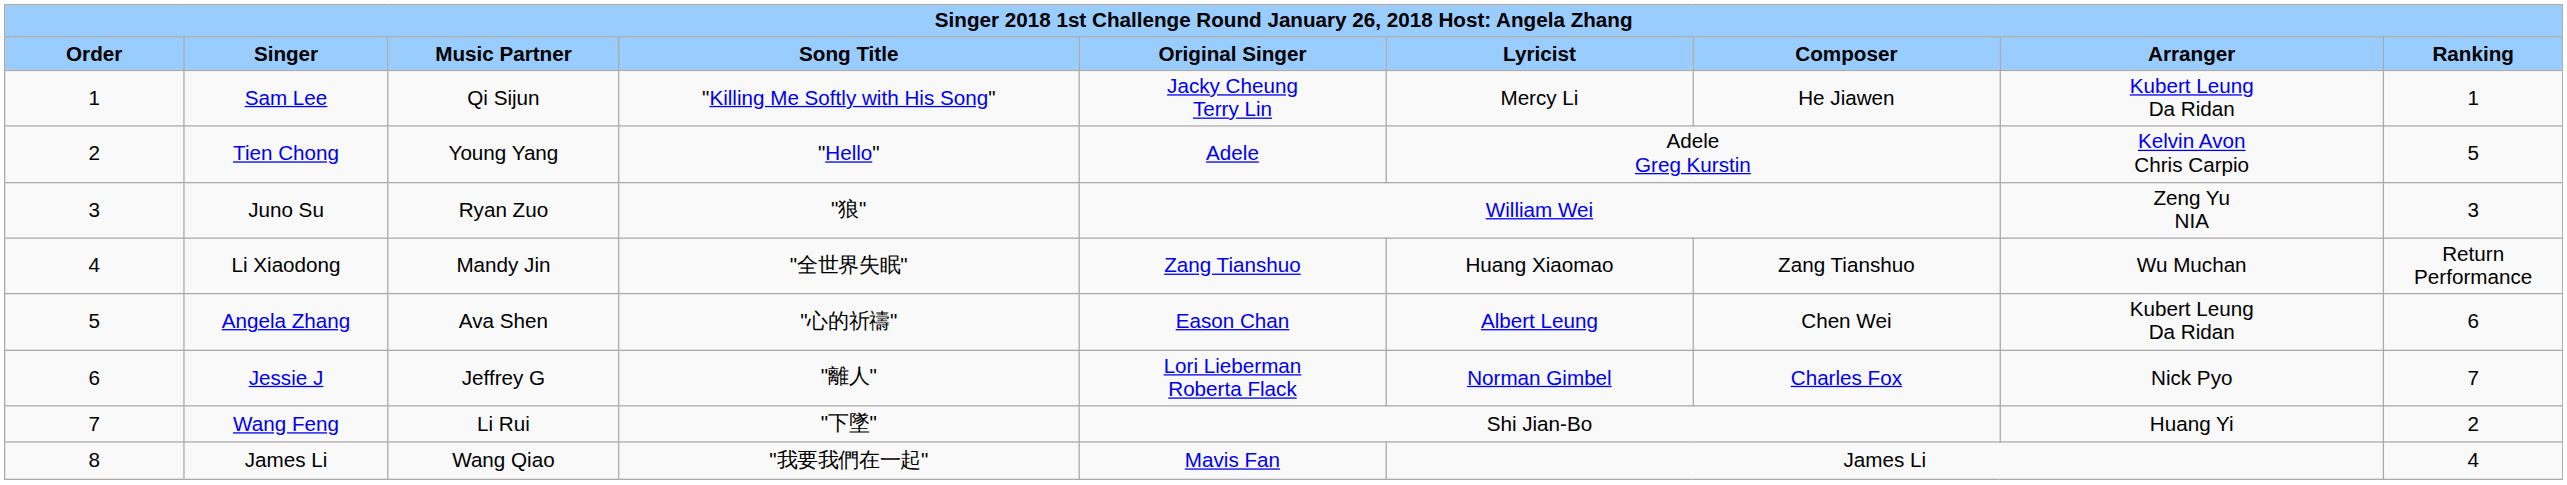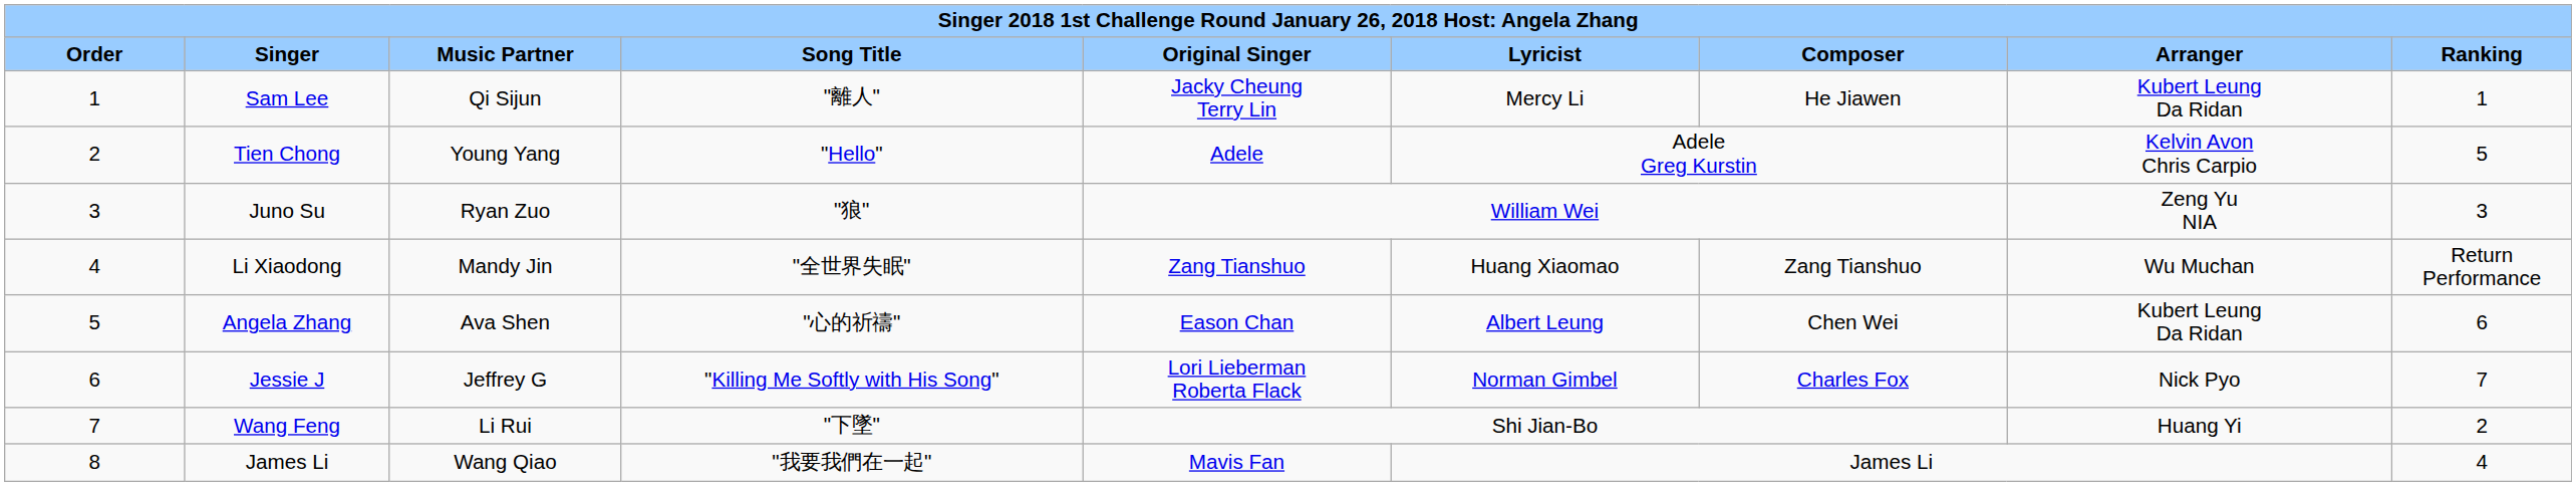Sam Lee | column 4: "Killing Me Softly with His Song" -> "離人"
Jessie J | column 4: "離人" -> "Killing Me Softly with His Song"
